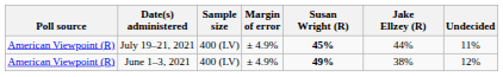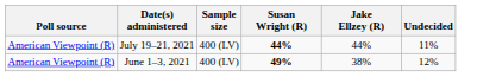- column: Margin of error | ± 4.9% | ± 4.9%
July 19–21, 2021 | Susan Wright (R): 45% -> 44%
